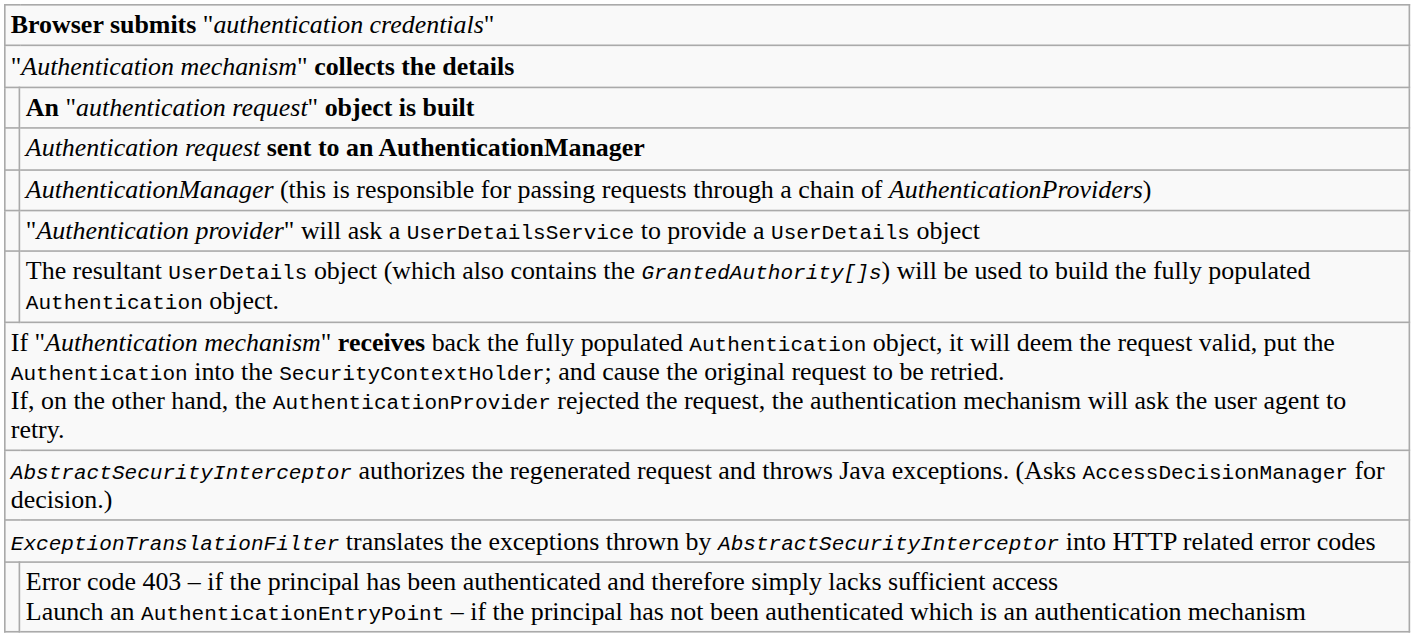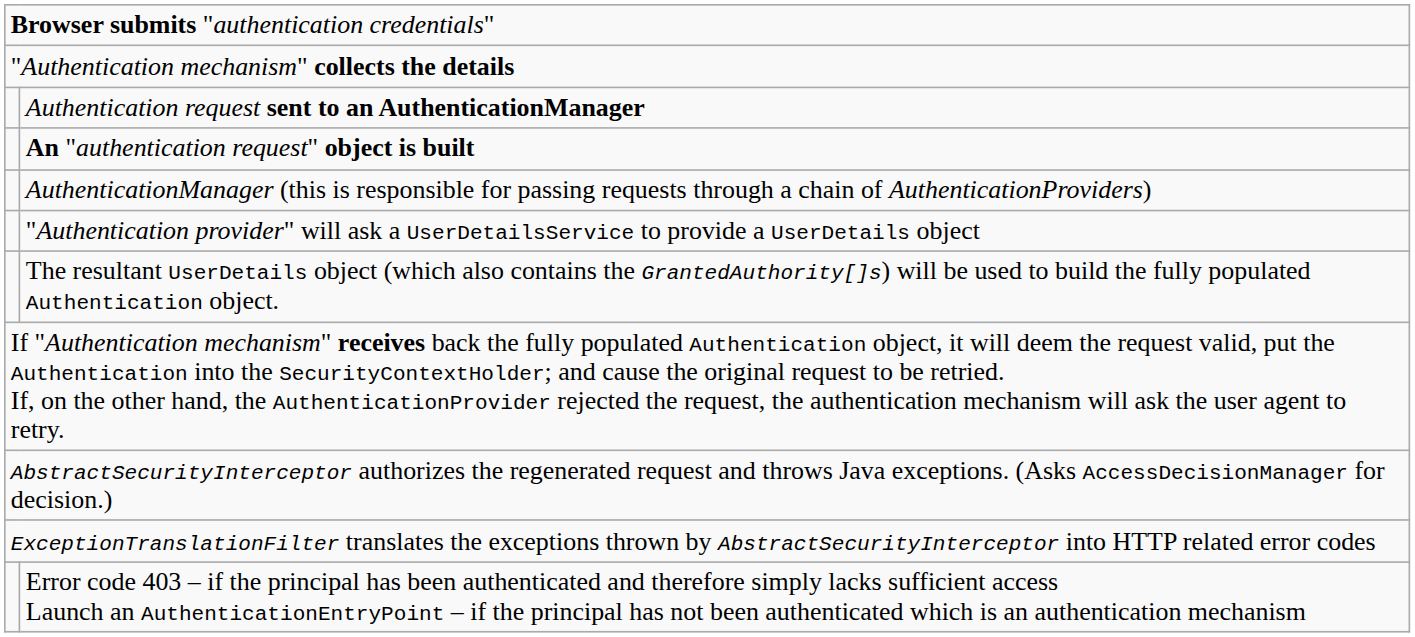rows swapped: An "authentication request" object is built <-> Authentication request sent to an AuthenticationManager
